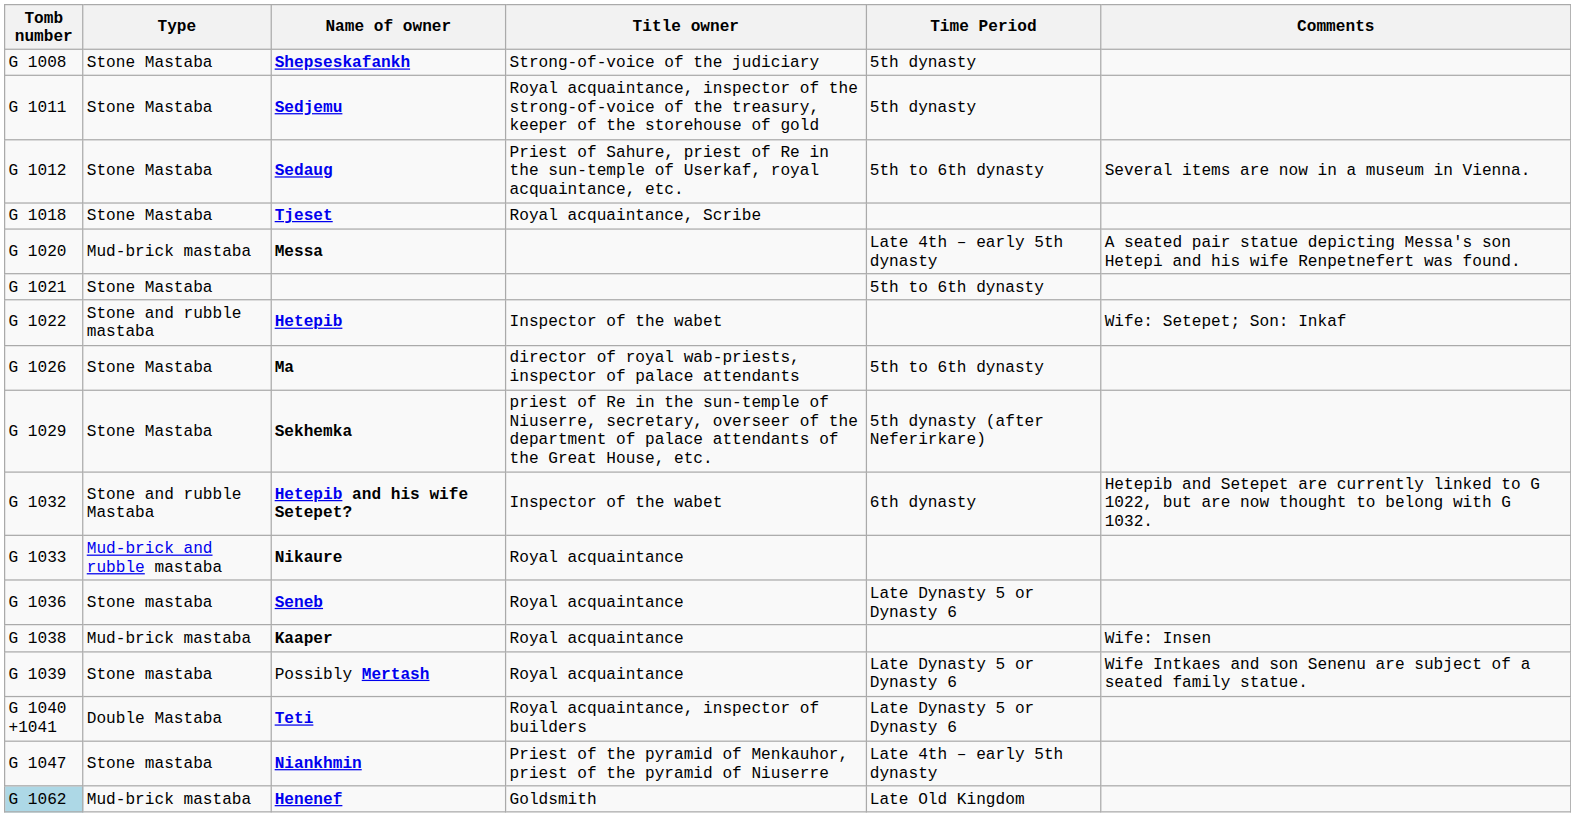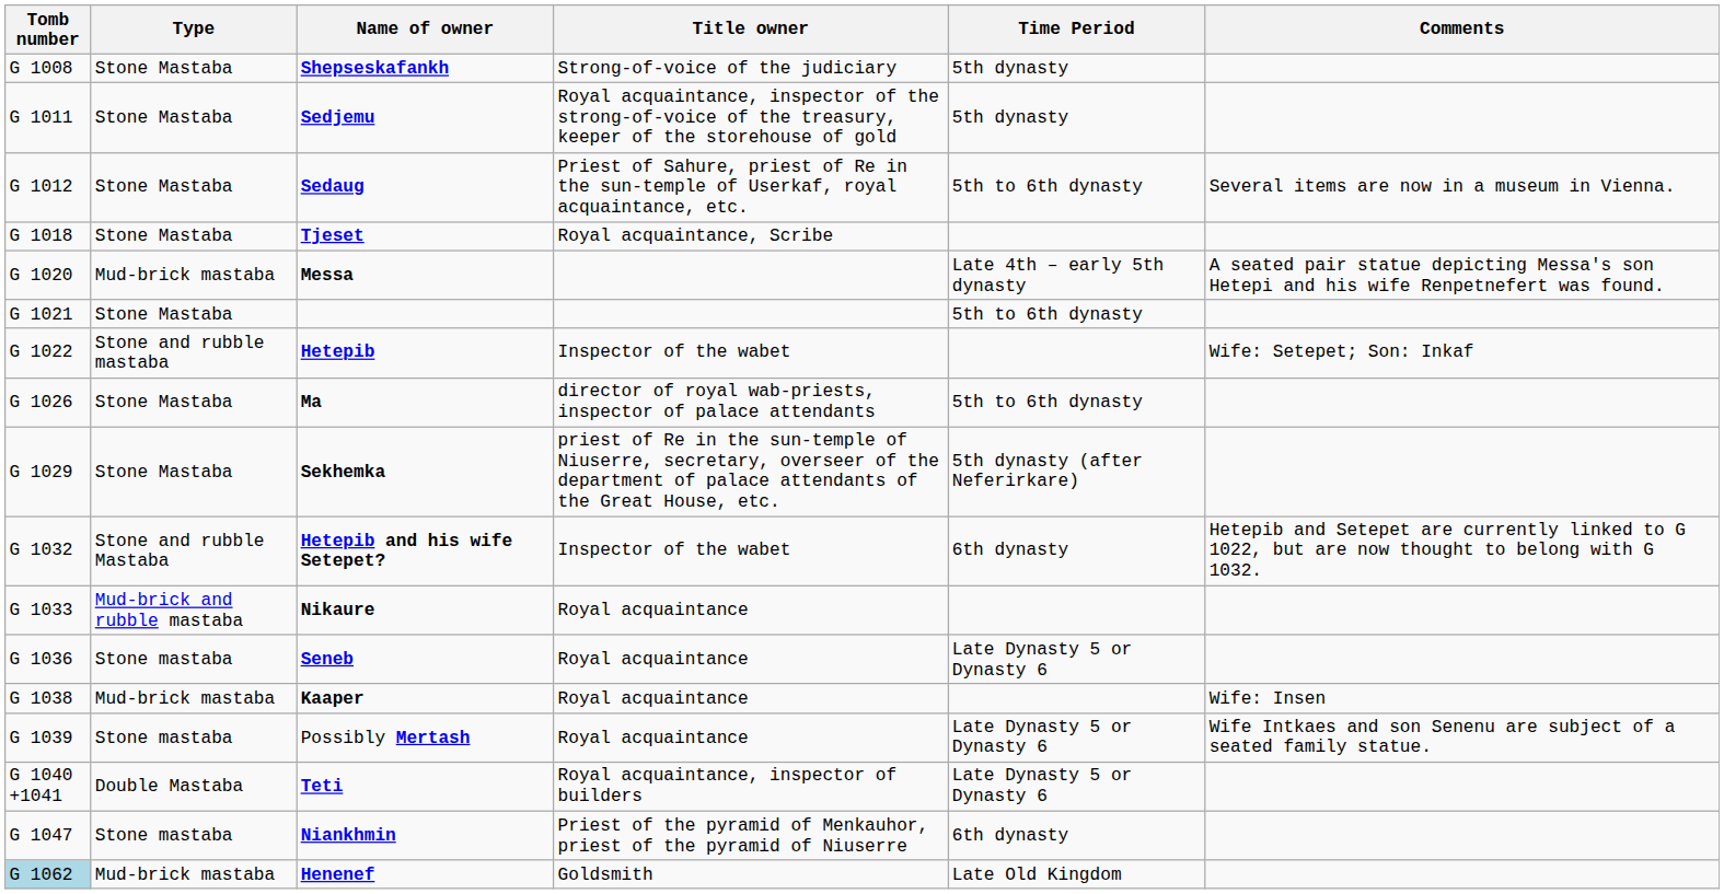Niankhmin | Time Period: Late 4th – early 5th dynasty -> 6th dynasty
